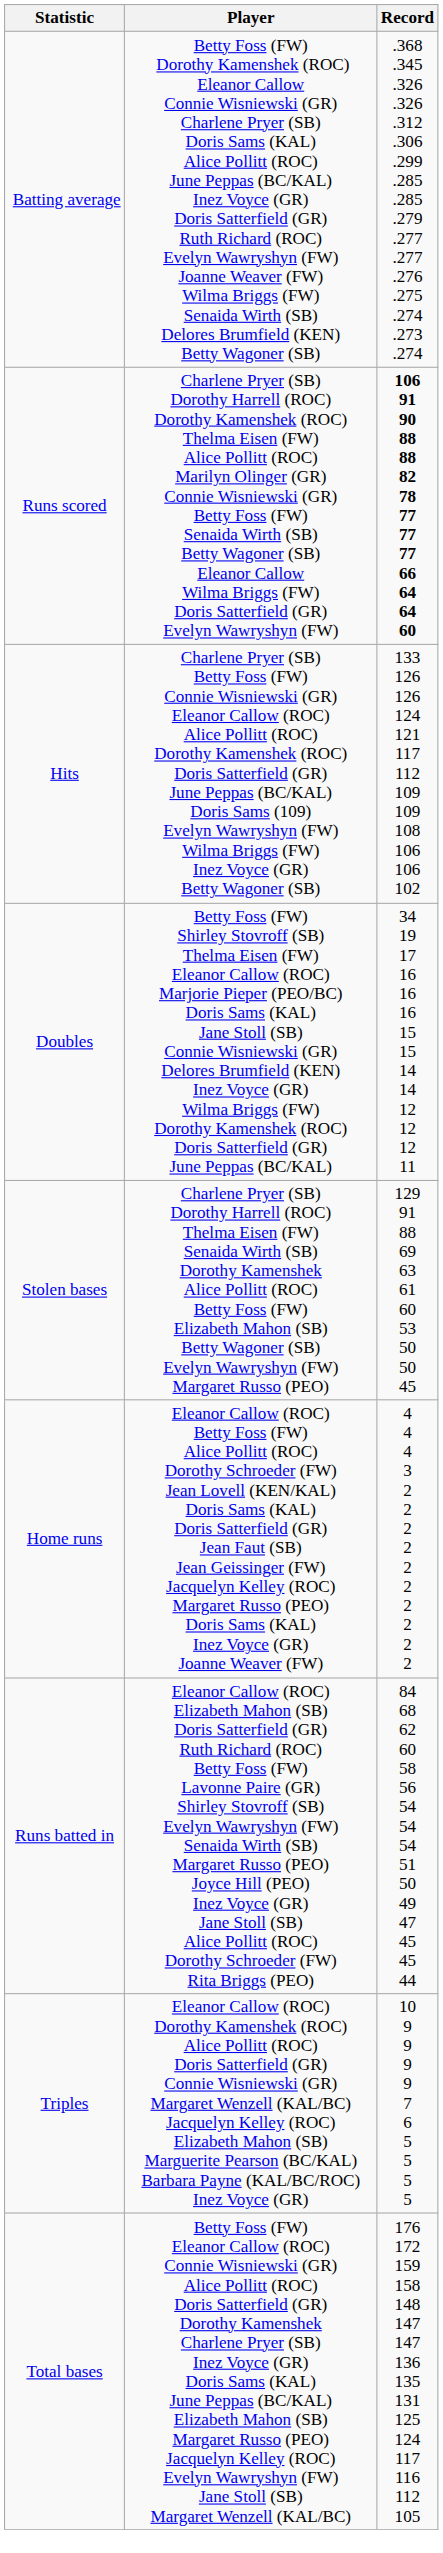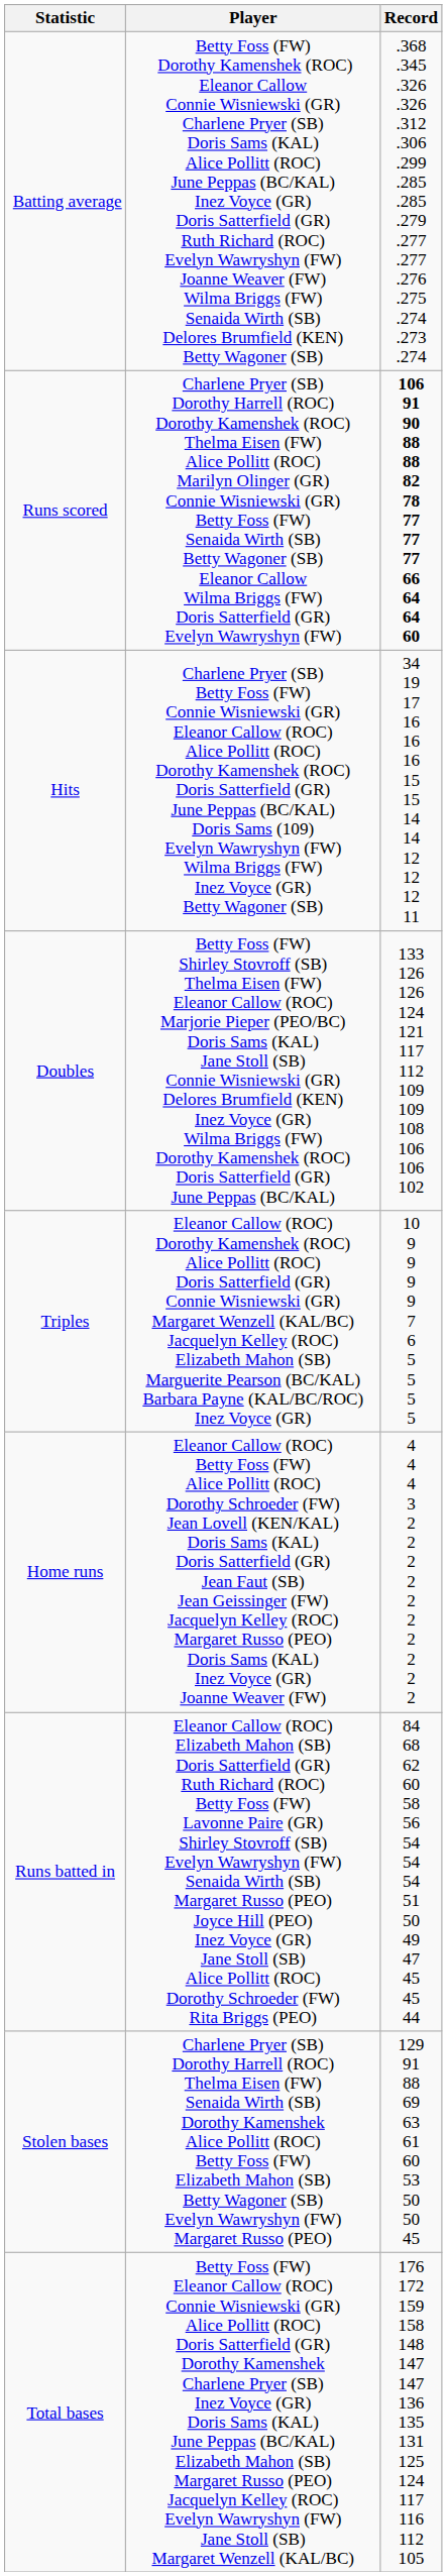Hits | Record: 133 126 126 124 121 117 112 109 109 108 106 106 102 -> 34 19 17 16 16 16 15 15 14 14 12 12 12 11
Doubles | Record: 34 19 17 16 16 16 15 15 14 14 12 12 12 11 -> 133 126 126 124 121 117 112 109 109 108 106 106 102
rows swapped: Triples <-> Stolen bases
